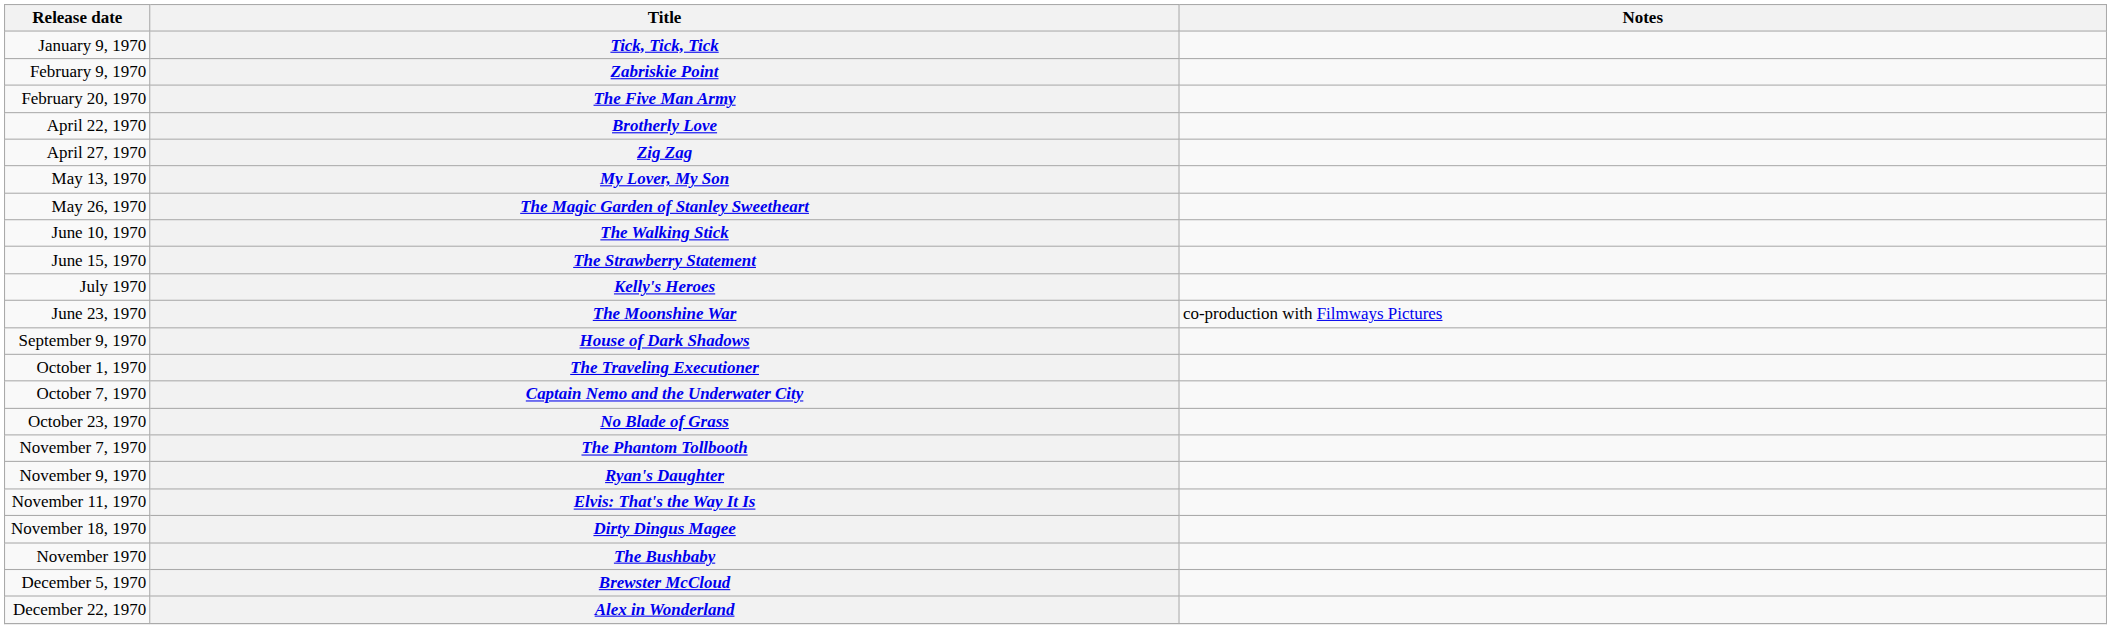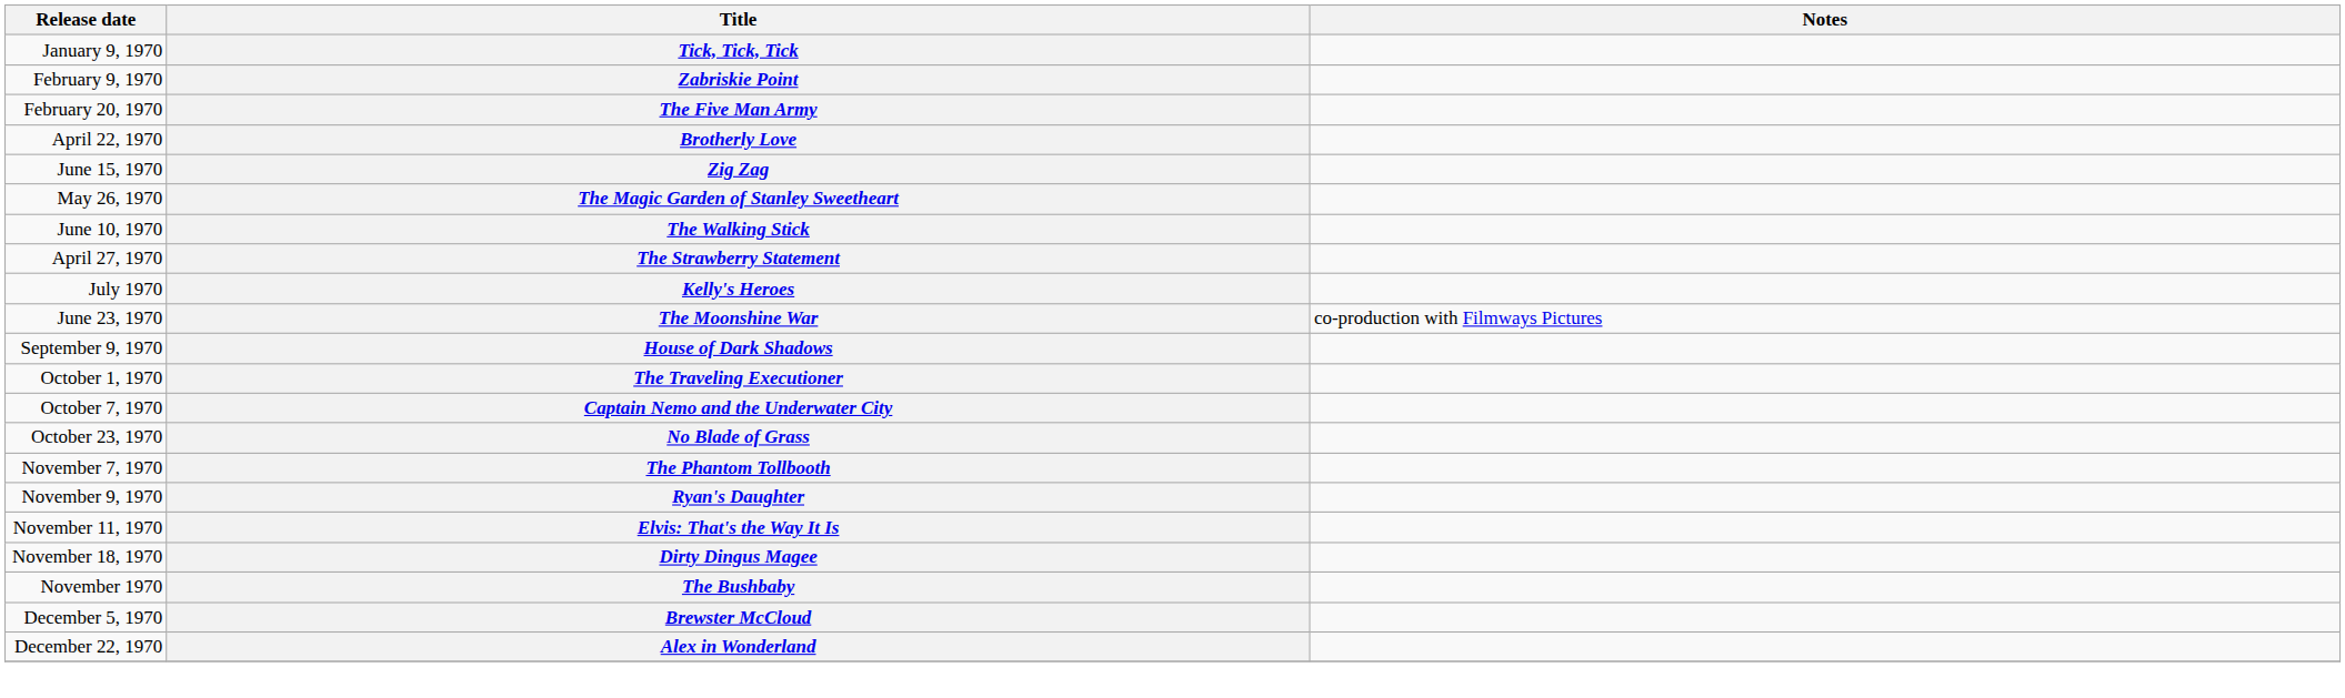Zig Zag | Release date: April 27, 1970 -> June 15, 1970
- row: May 13, 1970 | My Lover, My Son
The Strawberry Statement | Release date: June 15, 1970 -> April 27, 1970
